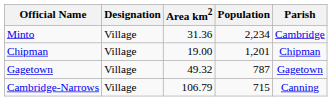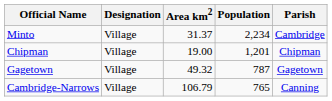Minto | Area km2: 31.36 -> 31.37
Cambridge-Narrows | Population: 715 -> 765
